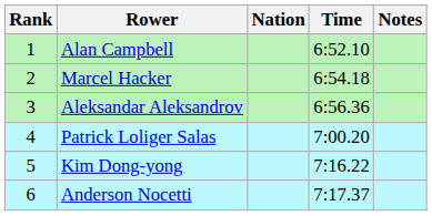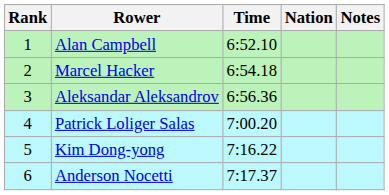columns swapped: Nation <-> Time
